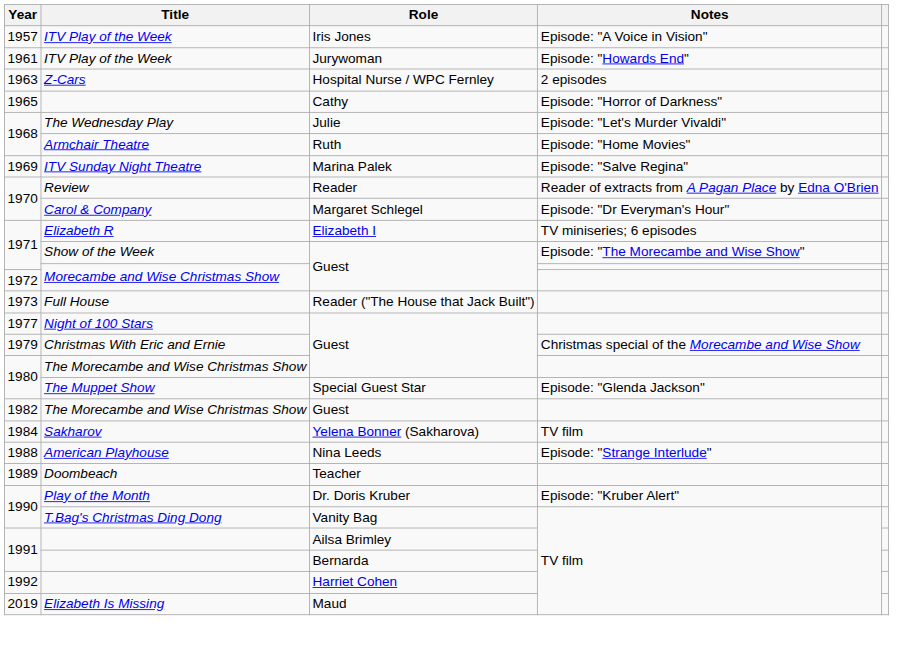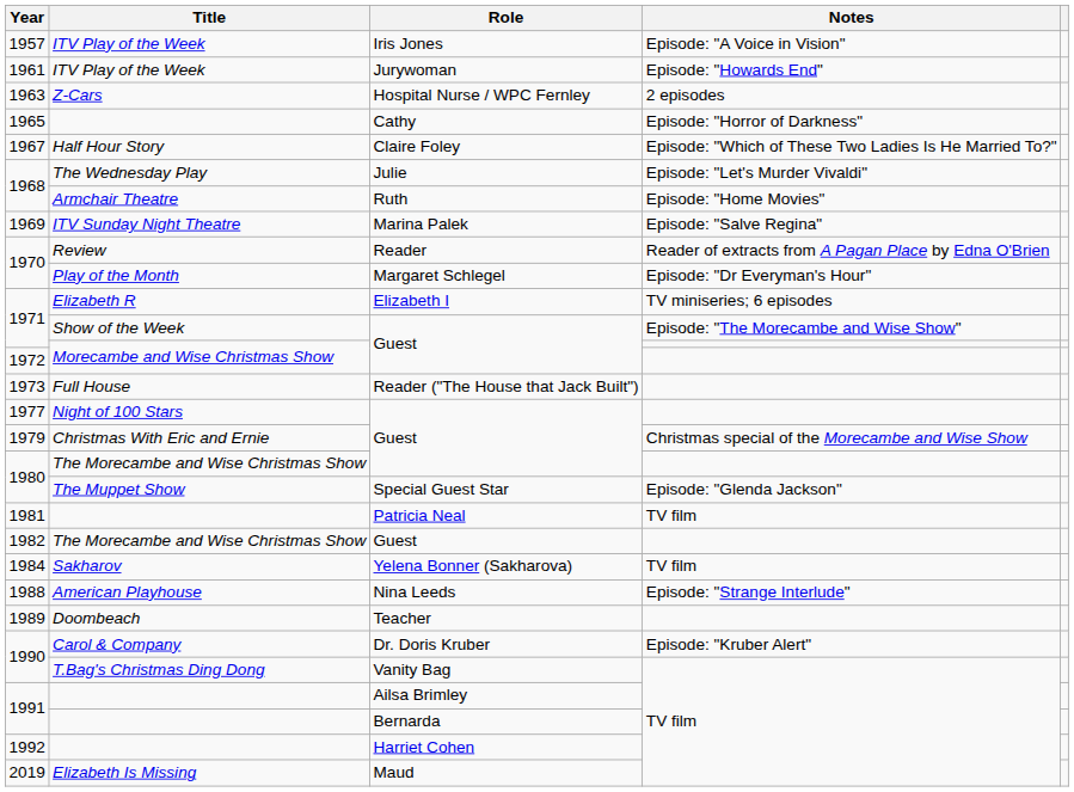+ row: 1967 | Half Hour Story | Claire Foley | Episode: "Which of These Two Ladies Is He Married To?"
Margaret Schlegel | Title: Carol & Company -> Play of the Month
+ row: 1981 | Patricia Neal | TV film
Dr. Doris Kruber | Title: Play of the Month -> Carol & Company
